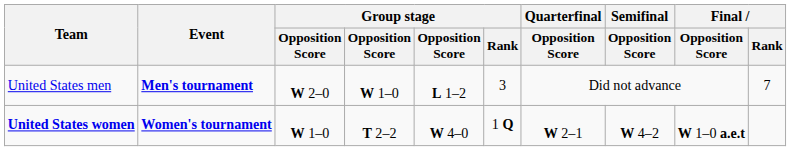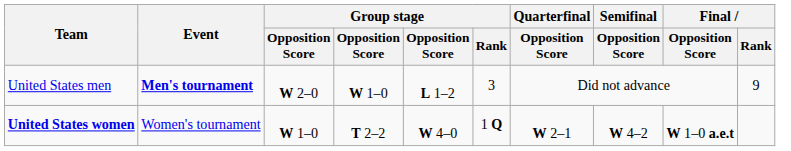United States men | Final / Rank: 7 -> 9
United States women | Event: bold -> normal
